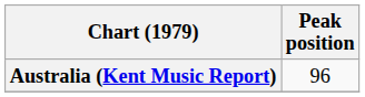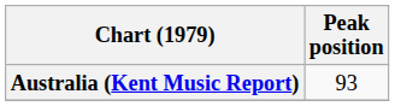Australia (Kent Music Report) | Peak position: 96 -> 93
